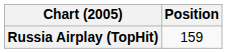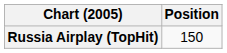Russia Airplay (TopHit) | Position: 159 -> 150
